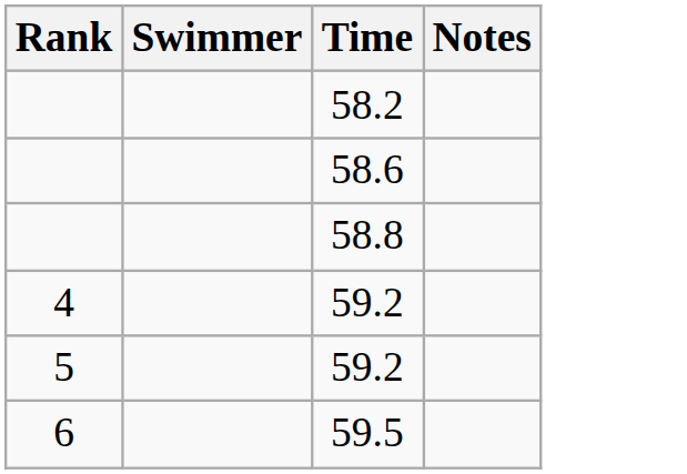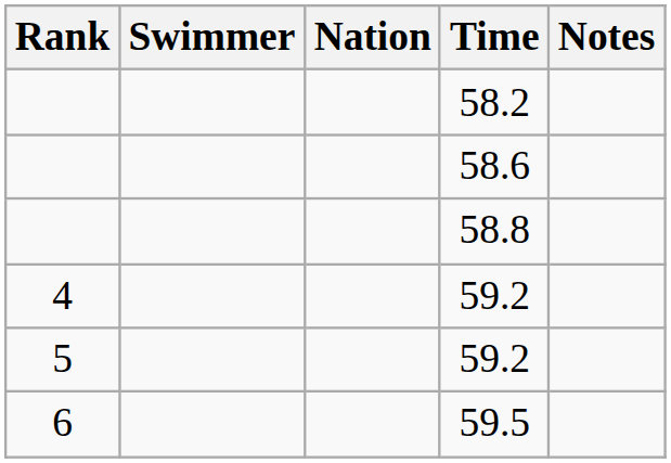+ column: Nation
